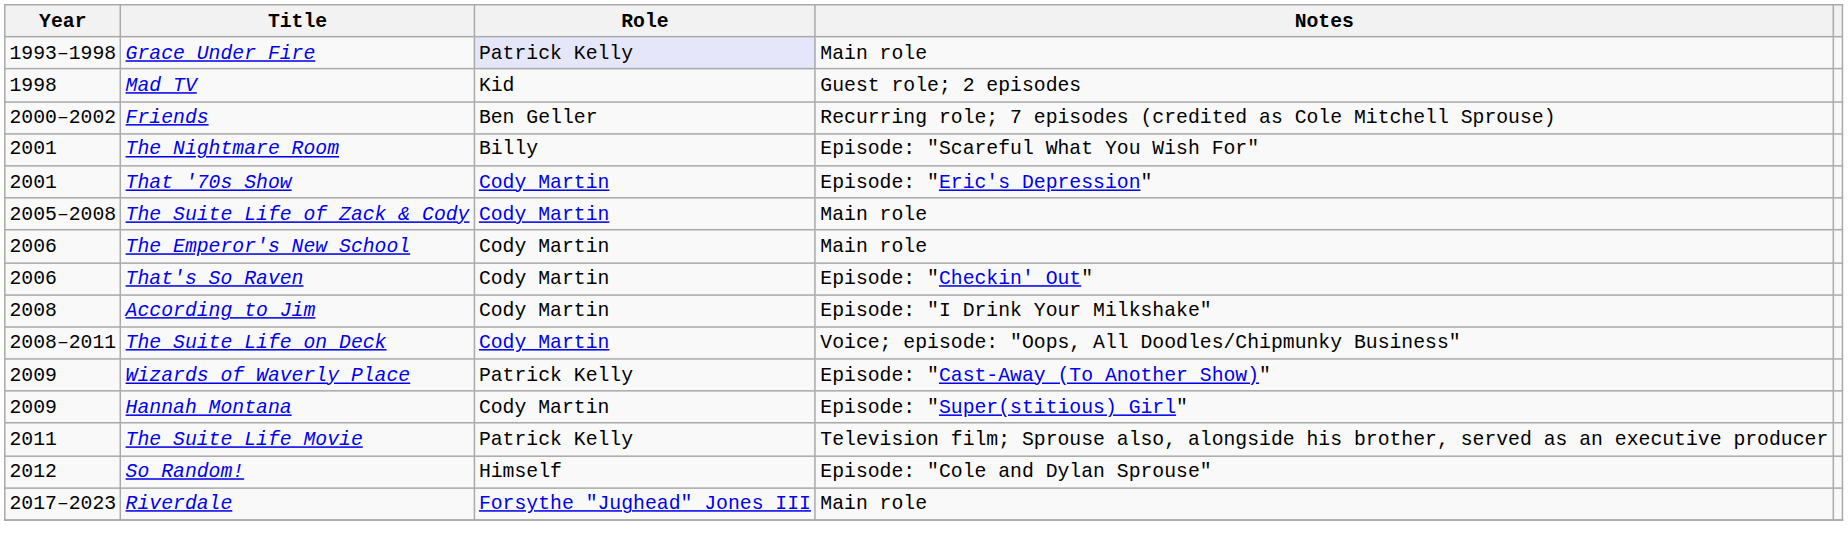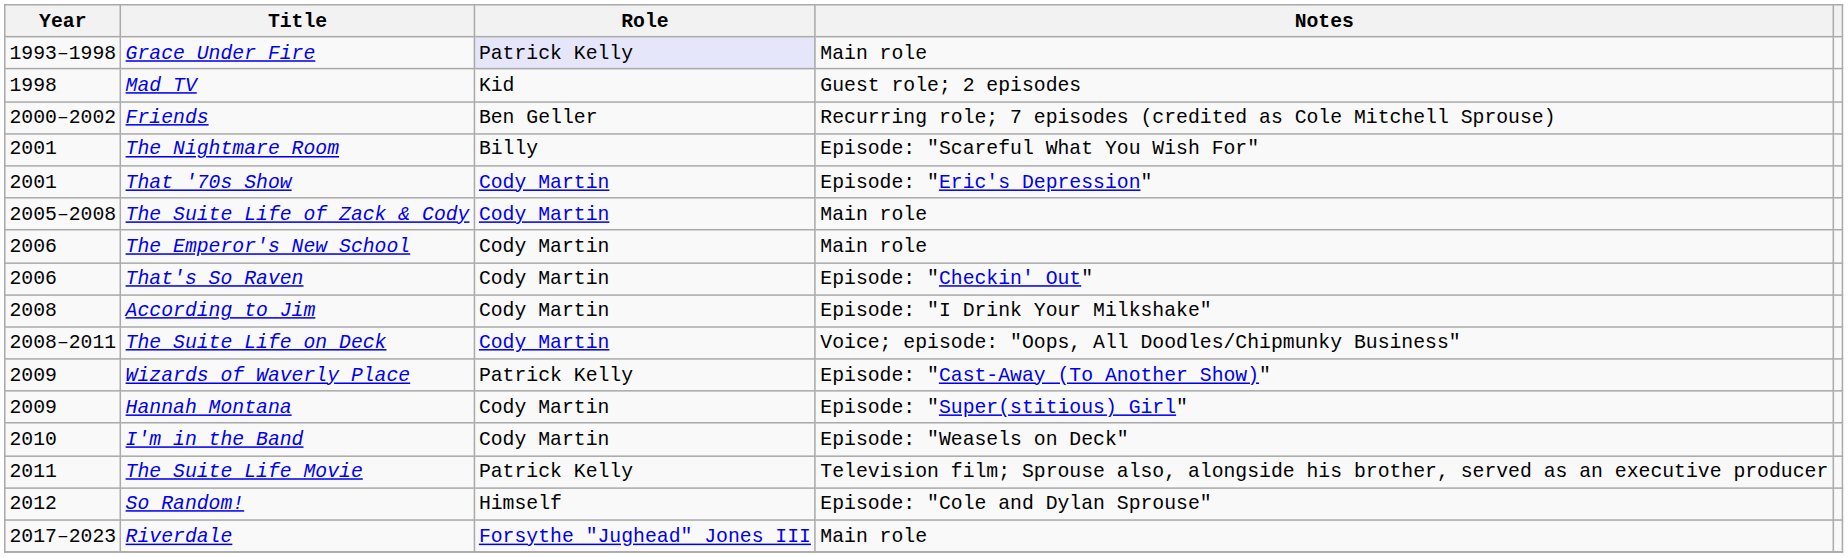+ row: 2010 | I'm in the Band | Cody Martin | Episode: "Weasels on Deck"
